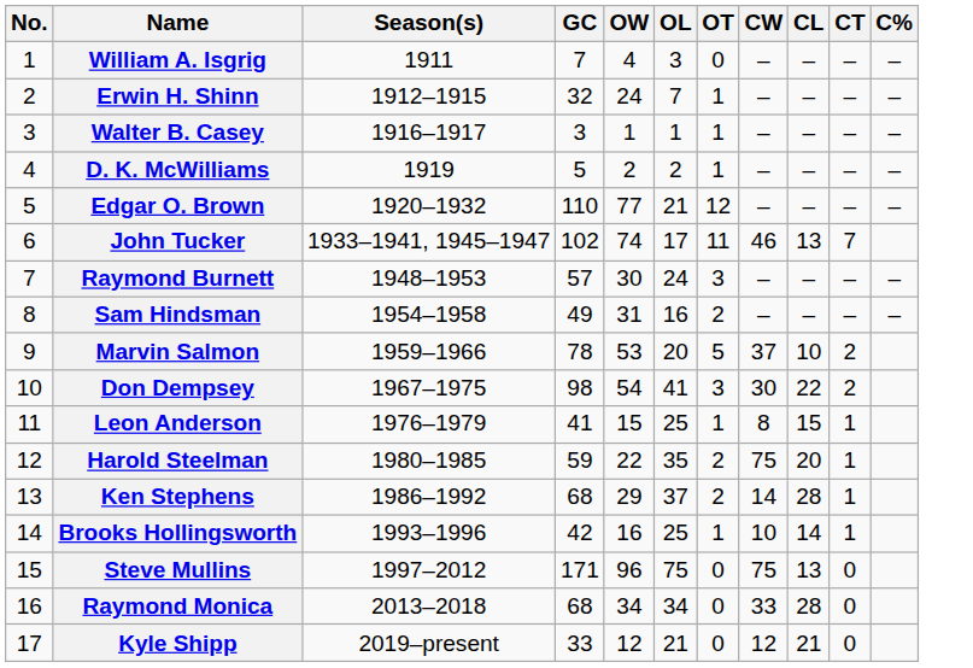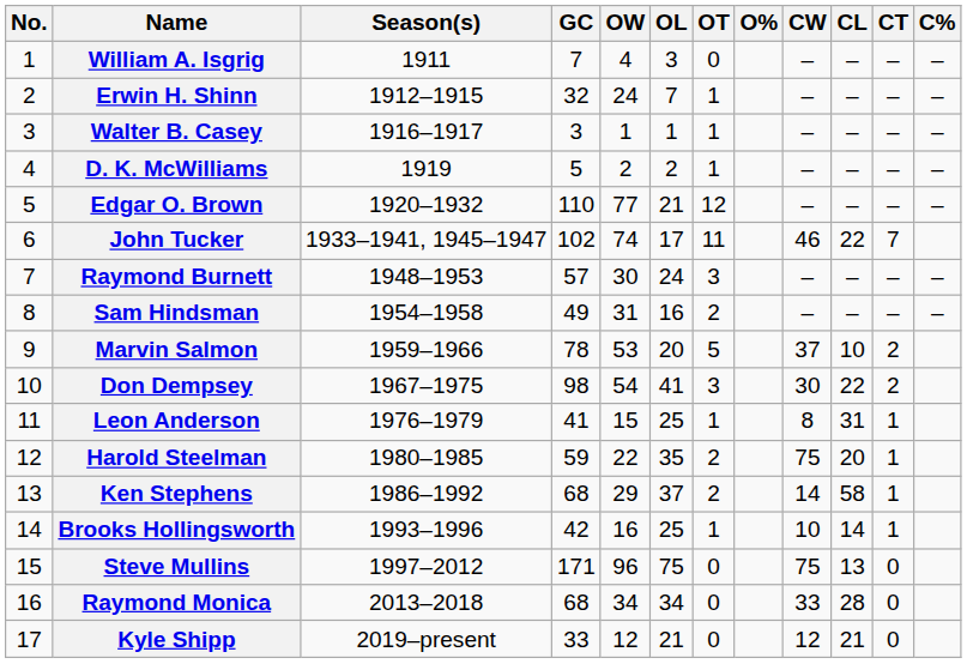+ column: O%
John Tucker | CL: 13 -> 22
Leon Anderson | CL: 15 -> 31
Ken Stephens | CL: 28 -> 58
